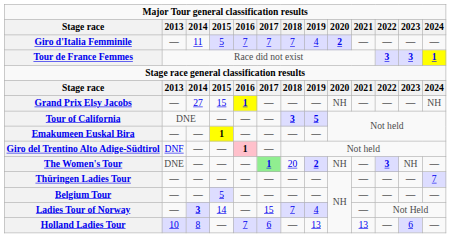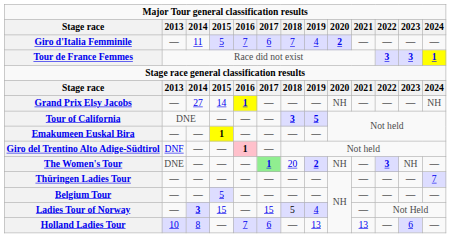Giro d'Italia Femminile | 2017: 7 -> 6
Grand Prix Elsy Jacobs | 2015: 15 -> 14
Ladies Tour of Norway | 2015: 14 -> 15
Ladies Tour of Norway | 2018: 7 -> 5
